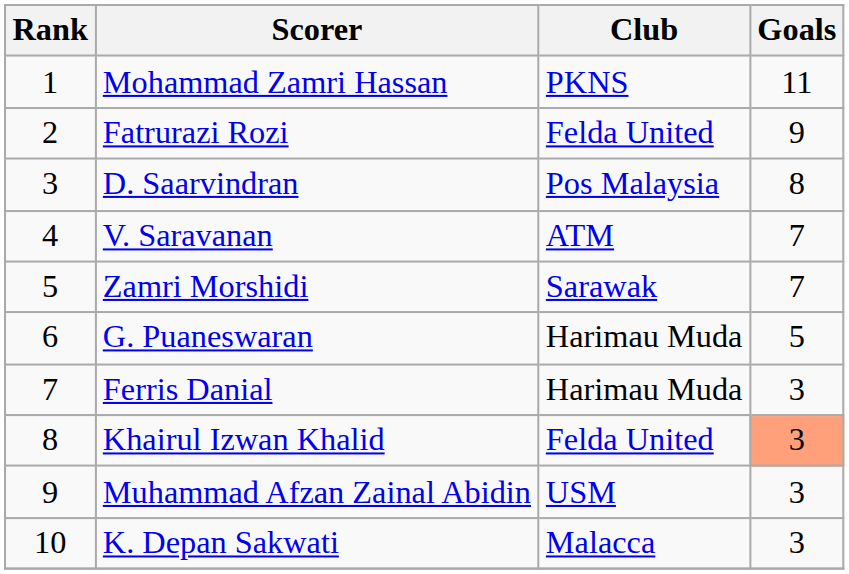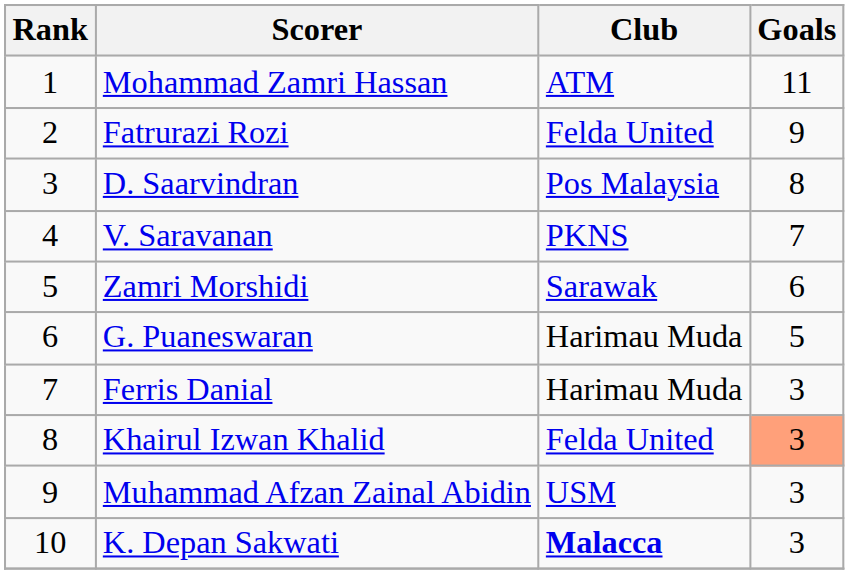Mohammad Zamri Hassan | Club: PKNS -> ATM
V. Saravanan | Club: ATM -> PKNS
Zamri Morshidi | Goals: 7 -> 6
K. Depan Sakwati | Club: normal -> bold
